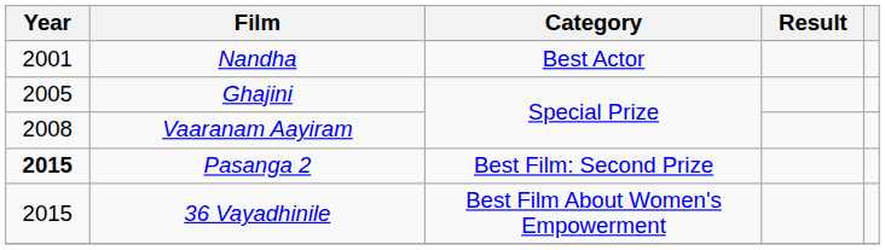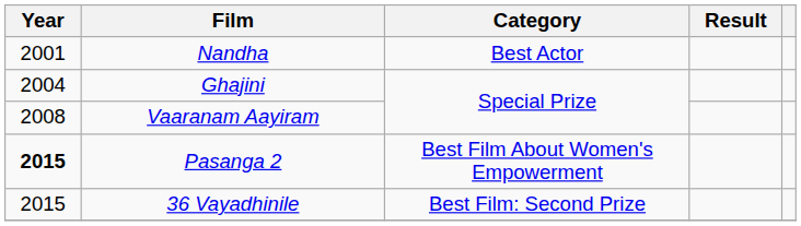Ghajini | Year: 2005 -> 2004
Pasanga 2 | Category: Best Film: Second Prize -> Best Film About Women's Empowerment
36 Vayadhinile | Category: Best Film About Women's Empowerment -> Best Film: Second Prize
